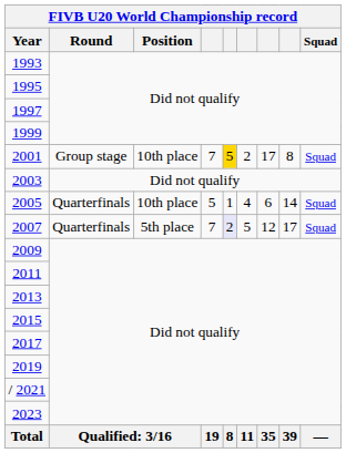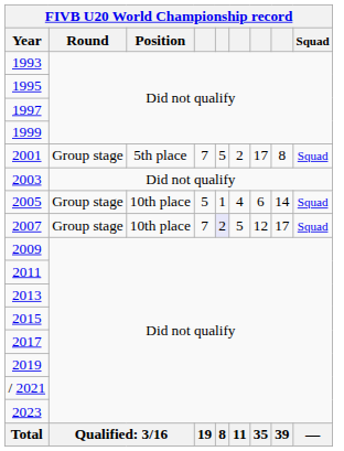2001 | FIVB U20 World Championship record / Position: 10th place -> 5th place
2001 | column 5: gold background -> no background
2005 | FIVB U20 World Championship record / Round: Quarterfinals -> Group stage
2007 | FIVB U20 World Championship record / Round: Quarterfinals -> Group stage
2007 | FIVB U20 World Championship record / Position: 5th place -> 10th place
